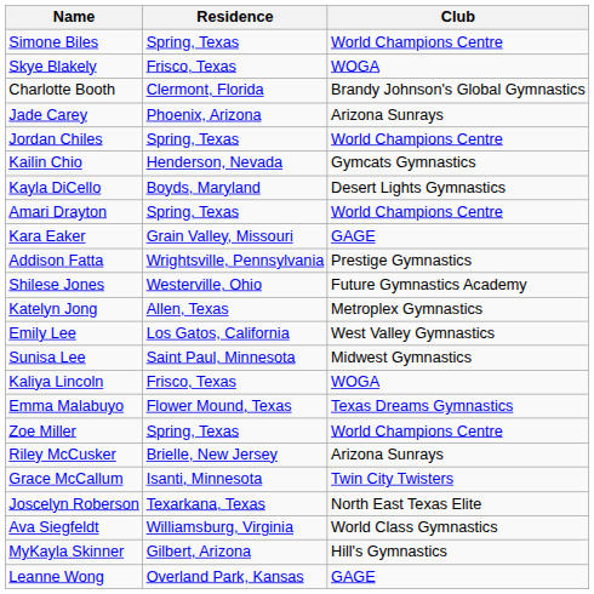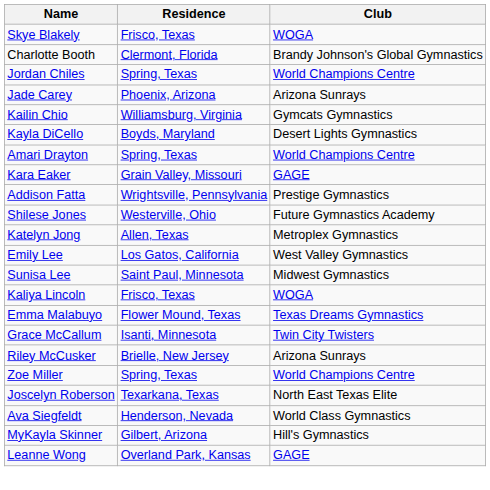- row: Simone Biles | Spring, Texas | World Champions Centre
rows swapped: Jade Carey <-> Jordan Chiles
Kailin Chio | Residence: Henderson, Nevada -> Williamsburg, Virginia
rows swapped: Grace McCallum <-> Zoe Miller
Ava Siegfeldt | Residence: Williamsburg, Virginia -> Henderson, Nevada
